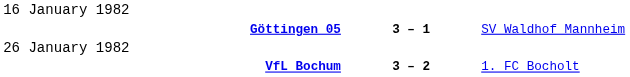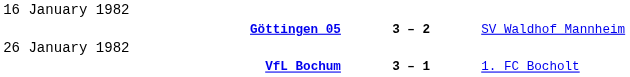Göttingen 05 | column 2: 3 – 1 -> 3 – 2
VfL Bochum | column 2: 3 – 2 -> 3 – 1
